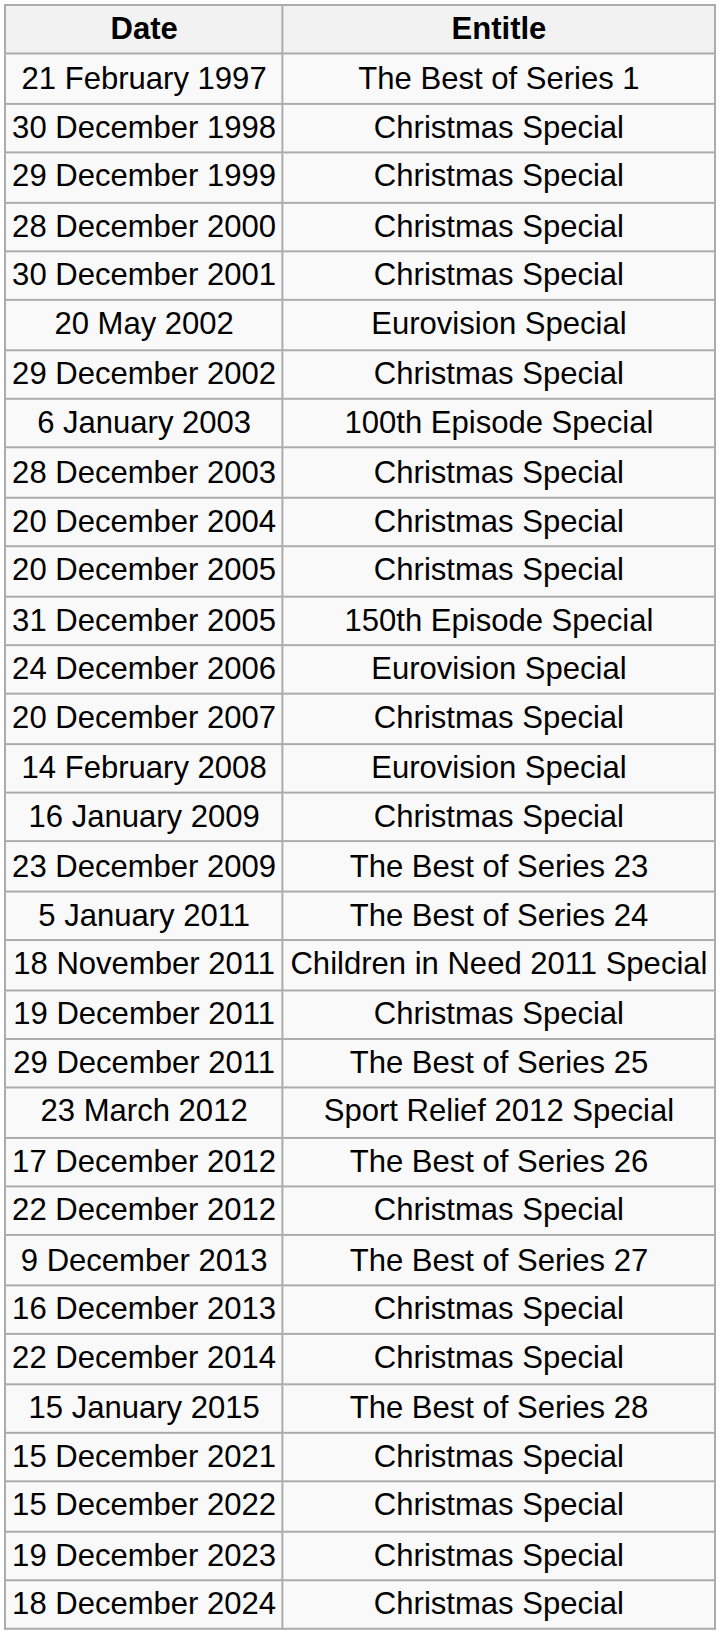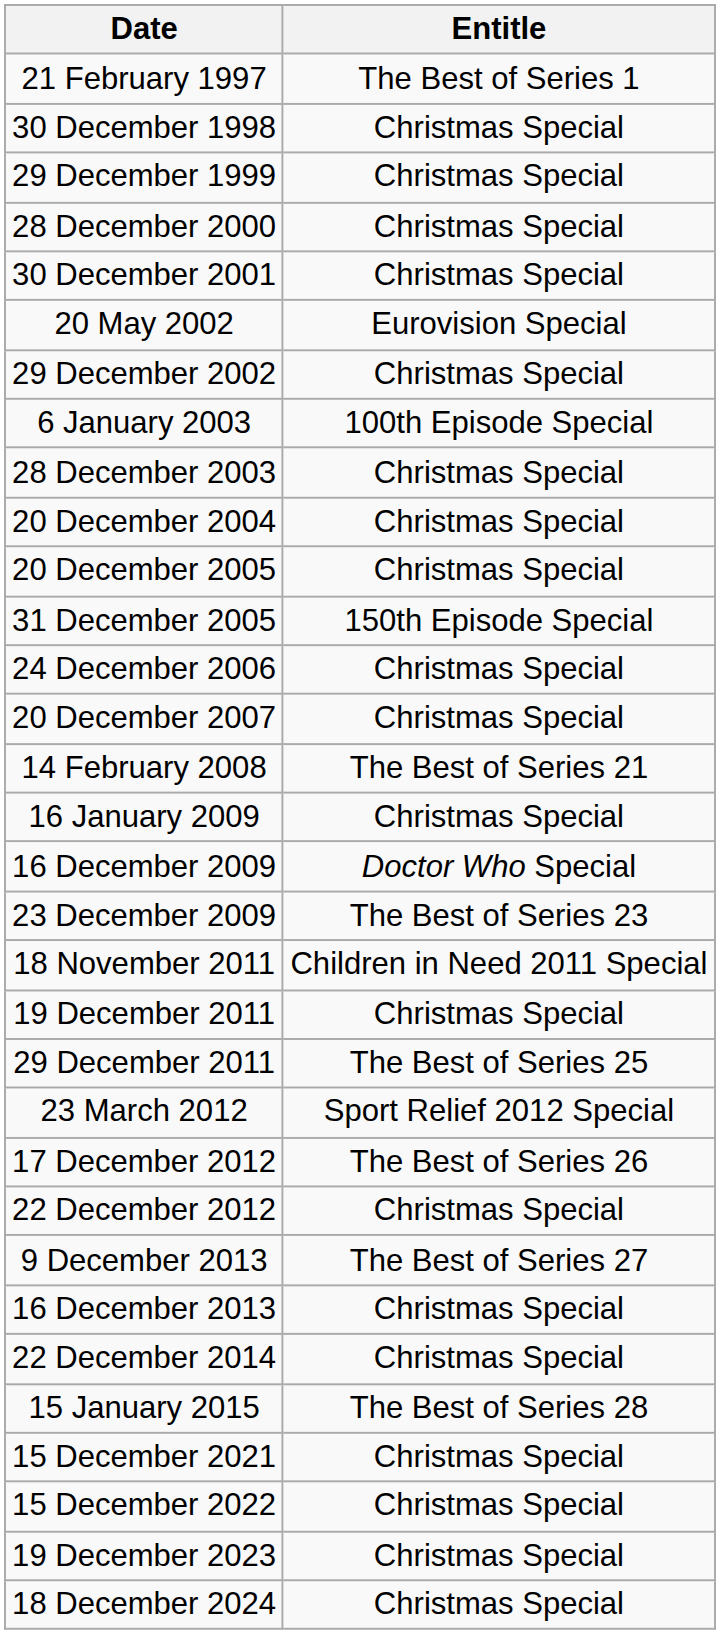24 December 2006 | Entitle: Eurovision Special -> Christmas Special
14 February 2008 | Entitle: Eurovision Special -> The Best of Series 21
+ row: 16 December 2009 | Doctor Who Special
- row: 5 January 2011 | The Best of Series 24
